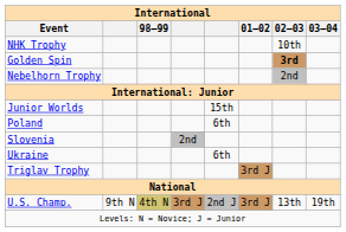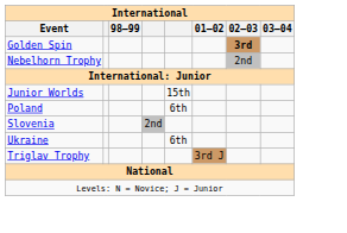- row: NHK Trophy | 10th
- row: U.S. Champ. | 9th N | 4th N | 3rd J | 2nd J | 3rd J | 13th | 19th
